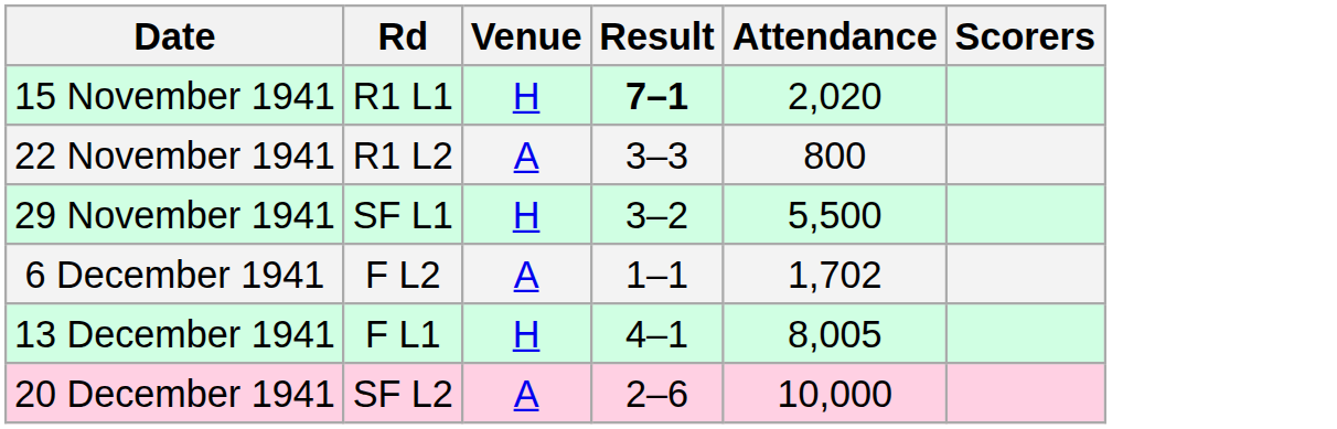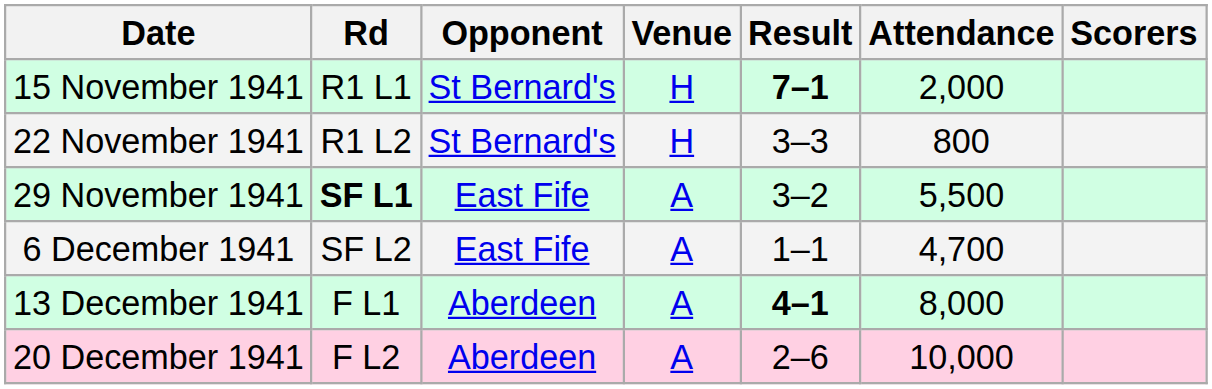+ column: Opponent | St Bernard's | St Bernard's | East Fife | East Fife | Aberdeen | Aberdeen
15 November 1941 | Attendance: 2,020 -> 2,000
22 November 1941 | Venue: A -> H
29 November 1941 | Rd: normal -> bold
29 November 1941 | Venue: H -> A
6 December 1941 | Rd: F L2 -> SF L2
6 December 1941 | Attendance: 1,702 -> 4,700
13 December 1941 | Venue: H -> A
13 December 1941 | Result: normal -> bold
13 December 1941 | Attendance: 8,005 -> 8,000
20 December 1941 | Rd: SF L2 -> F L2
